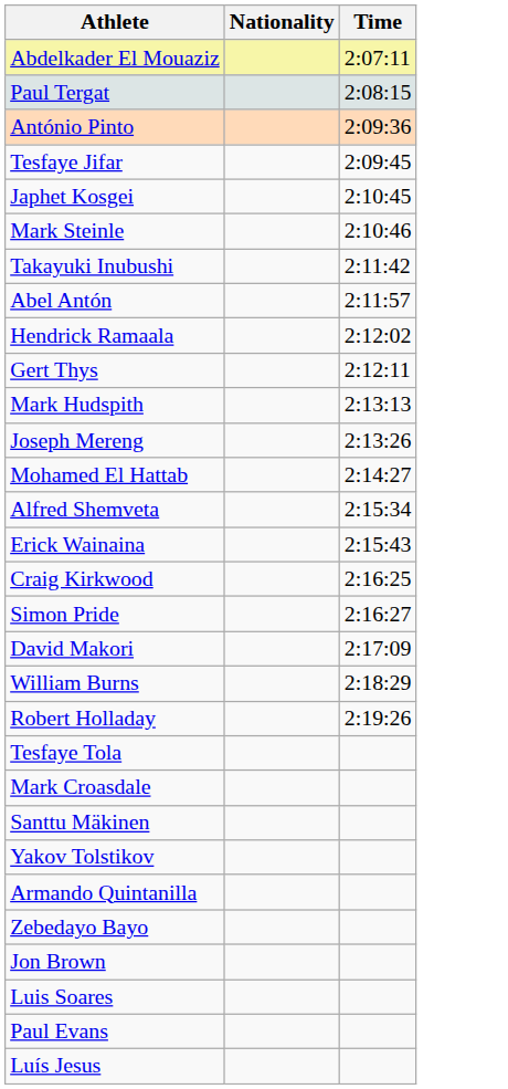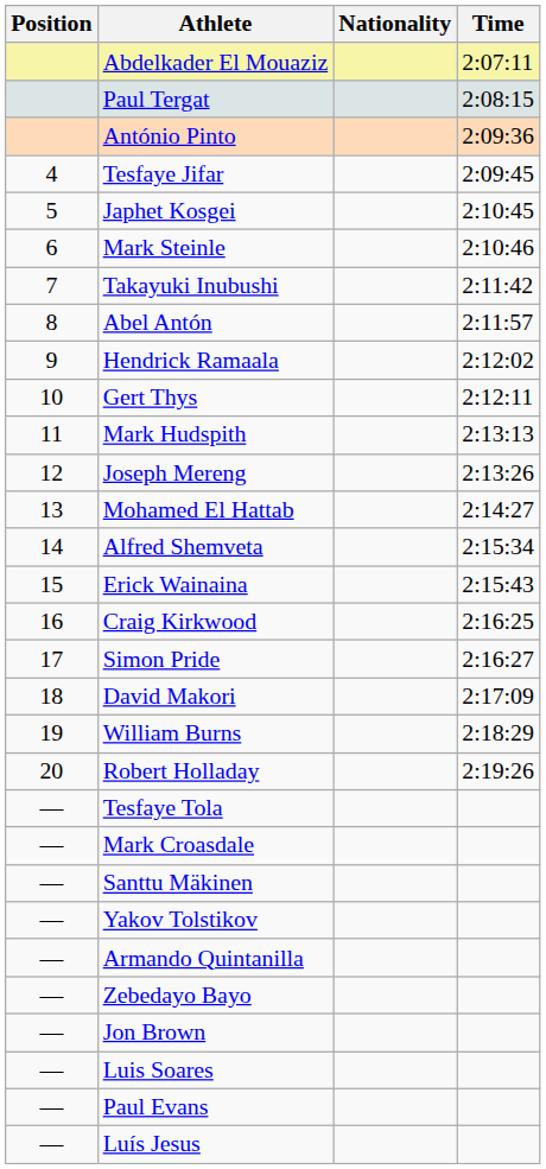+ column: Position | 4 | 5 | 6 | 7 | 8 | 9 | 10 | 11 | 12 | 13 | 14 | 15 | 16 | 17 | 18 | 19 | 20 | — | — | — | — | — | — | — | — | — | —
